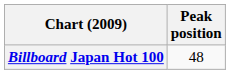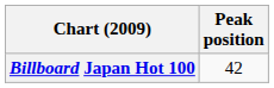Billboard Japan Hot 100 | Peak position: 48 -> 42
